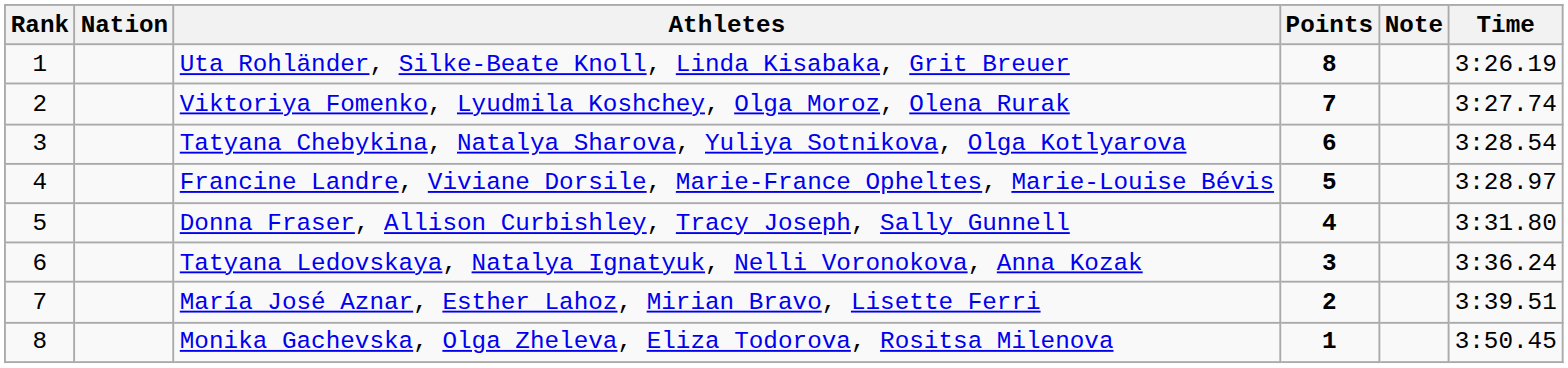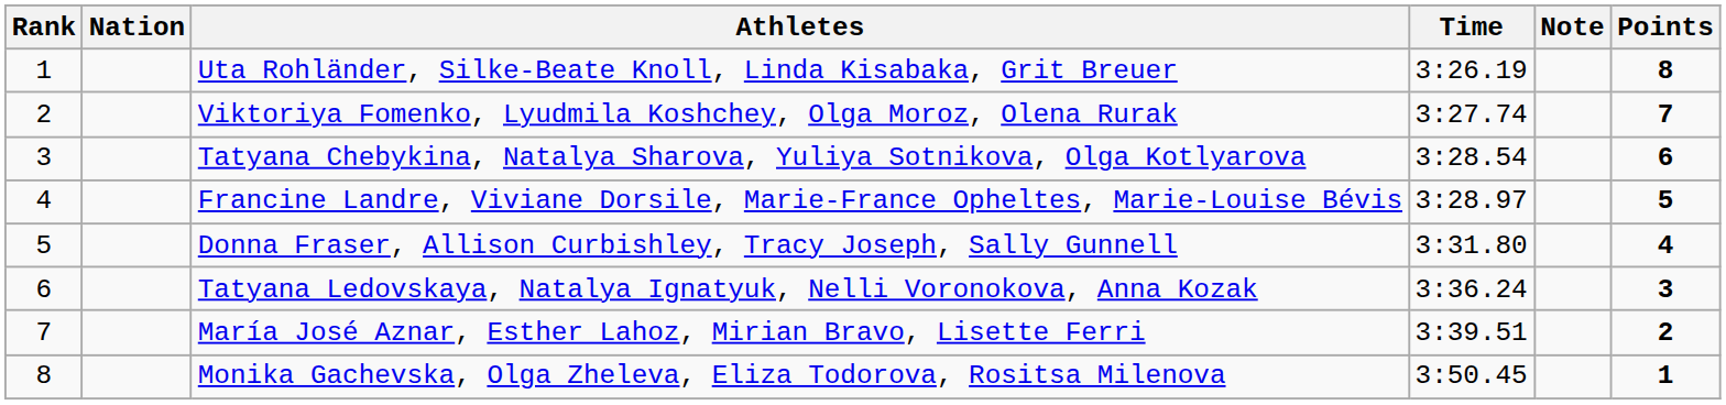columns swapped: Time <-> Points
